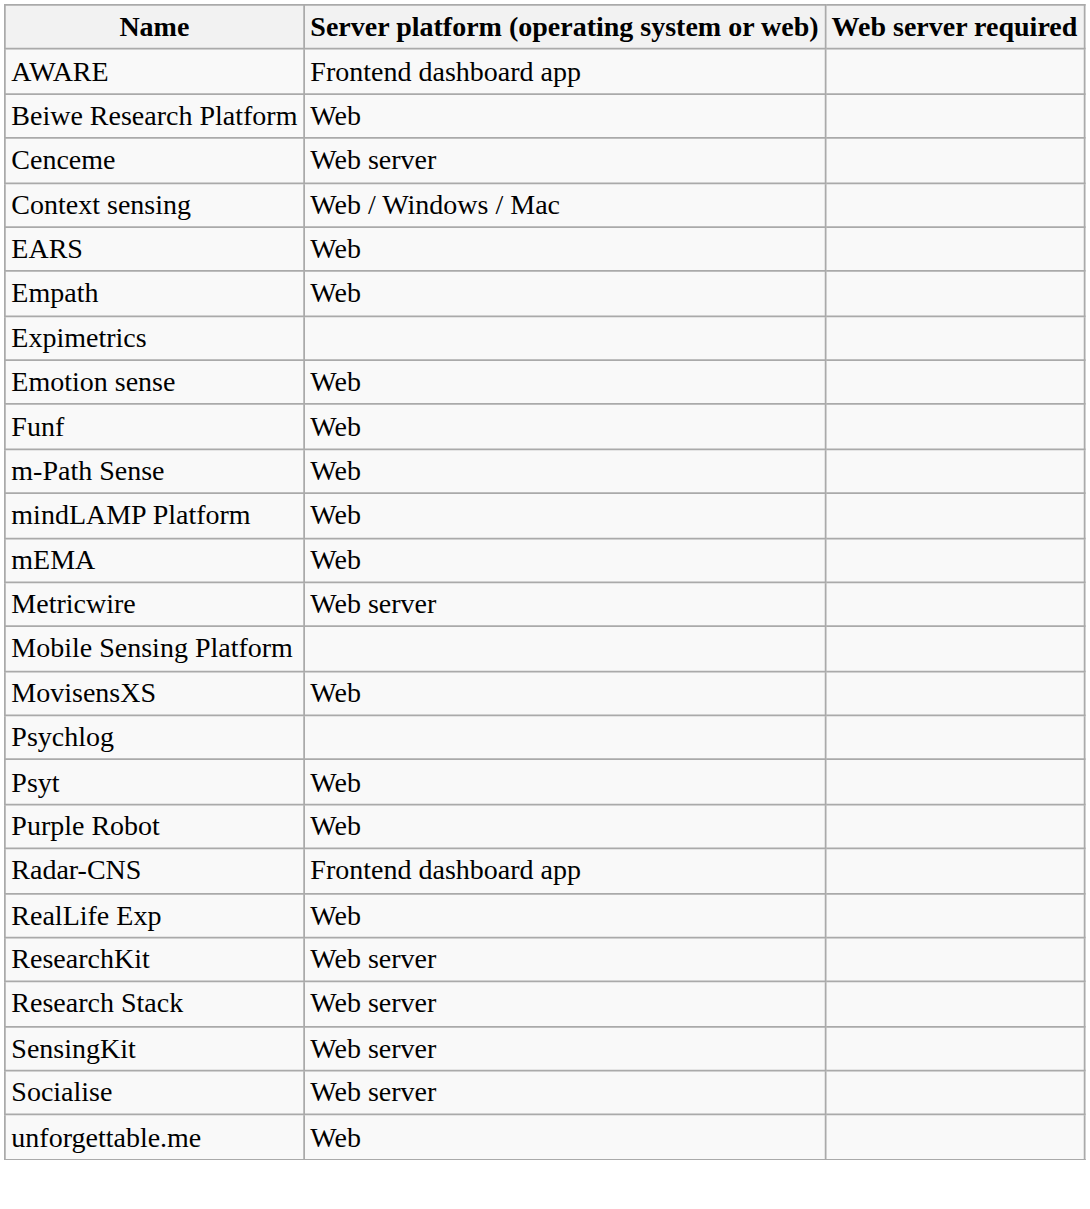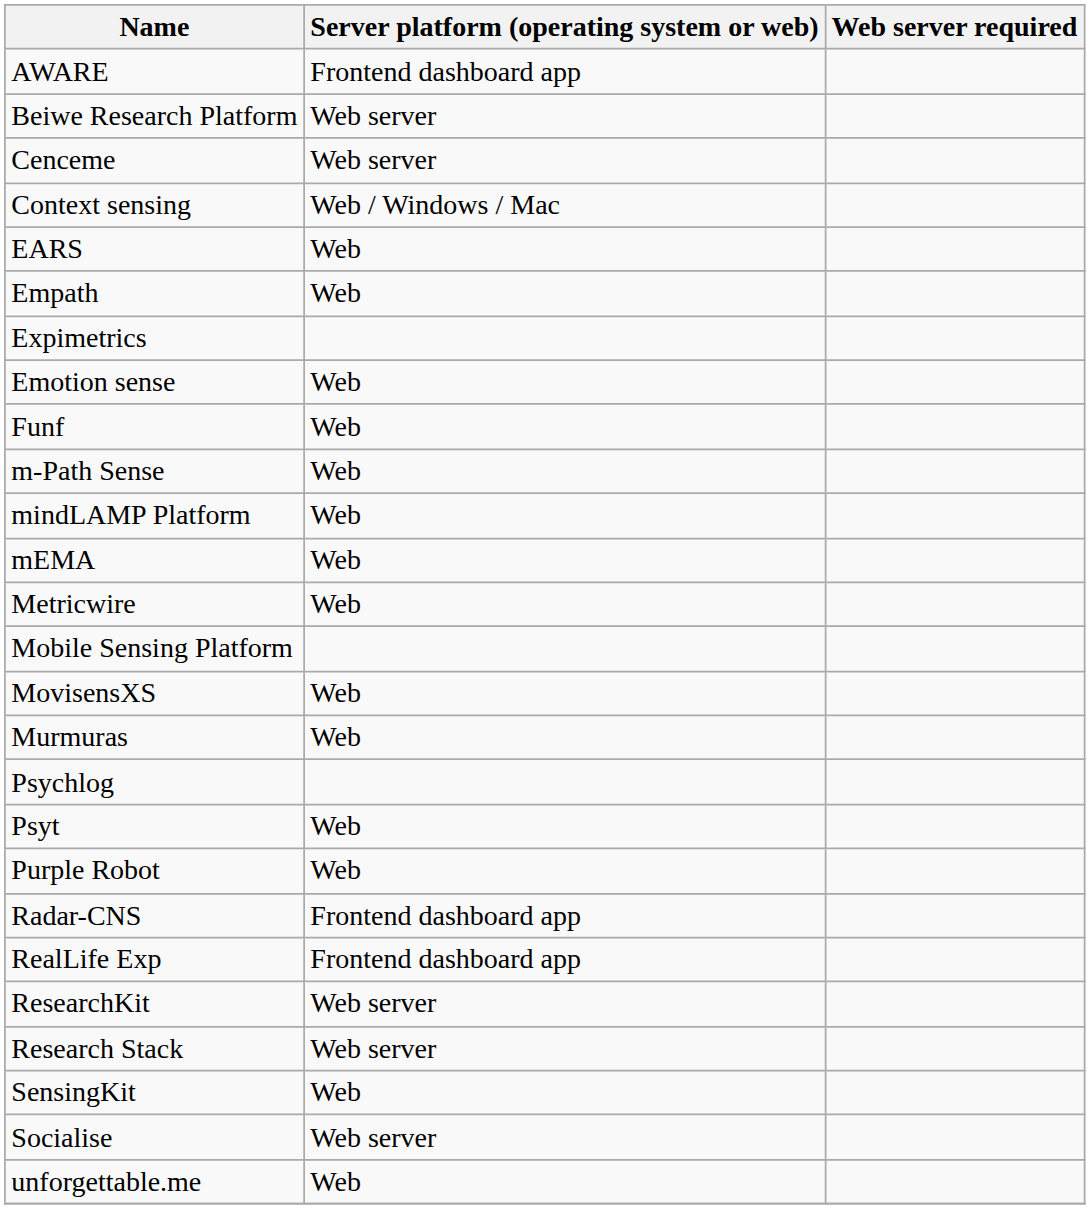Beiwe Research Platform | Server platform (operating system or web): Web -> Web server
Metricwire | Server platform (operating system or web): Web server -> Web
+ row: Murmuras | Web
RealLife Exp | Server platform (operating system or web): Web -> Frontend dashboard app
SensingKit | Server platform (operating system or web): Web server -> Web
